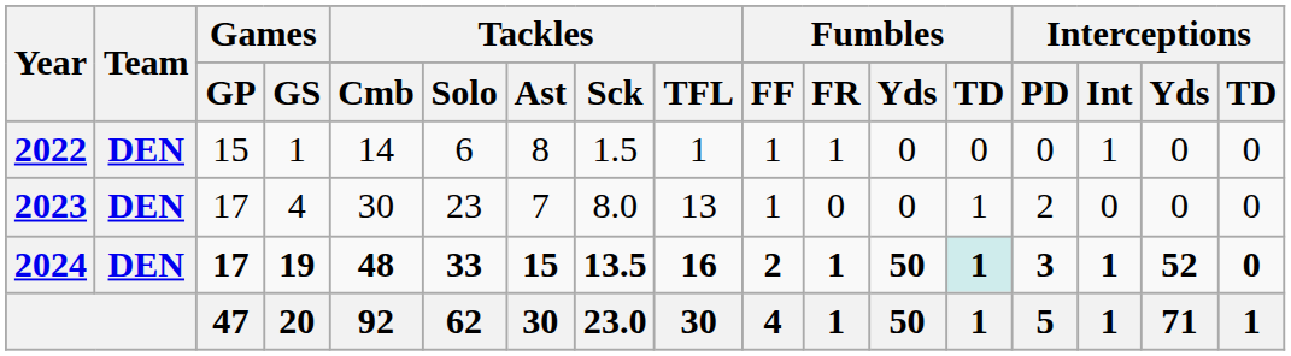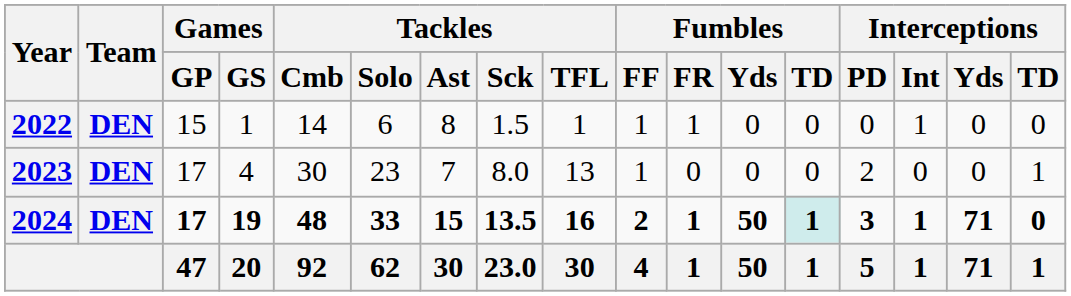2023 | Fumbles / TD: 1 -> 0
2023 | Interceptions / TD: 0 -> 1
2024 | Interceptions / Yds: 52 -> 71
